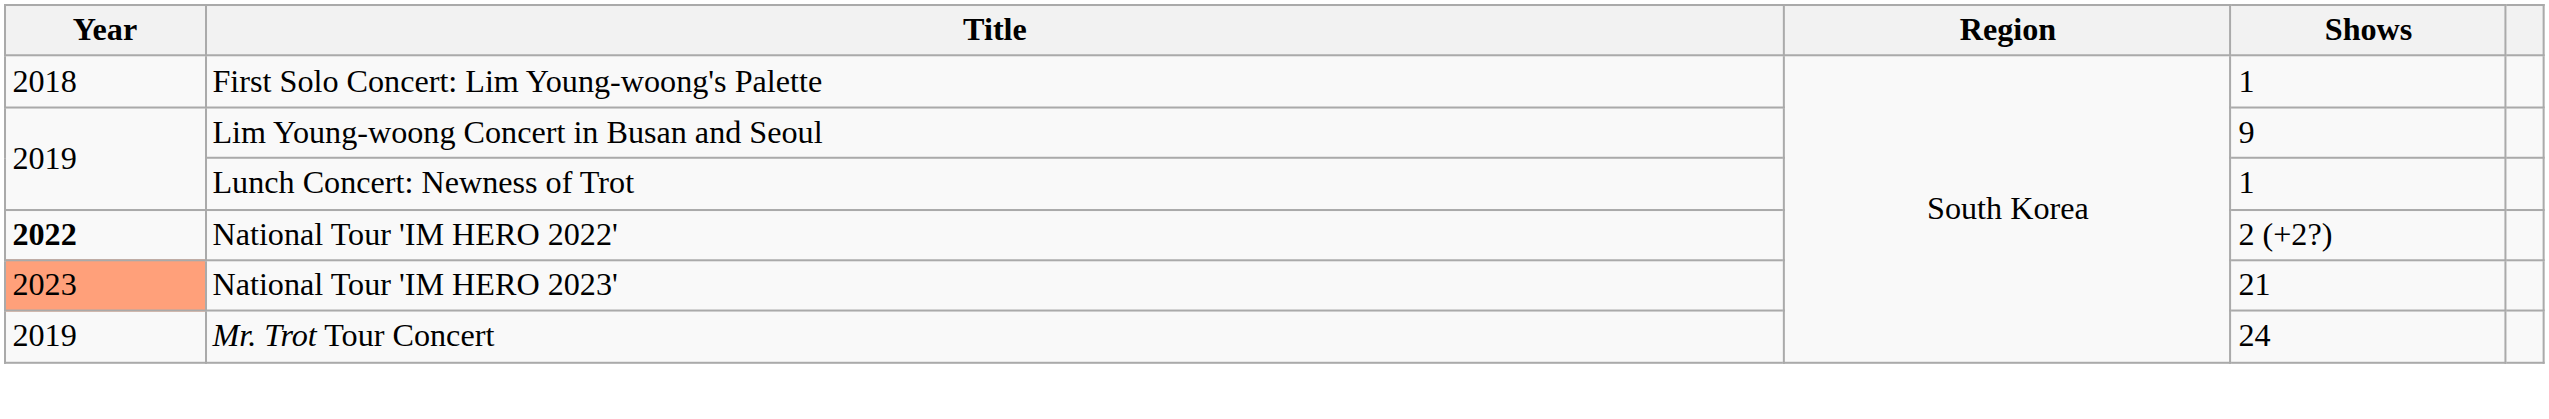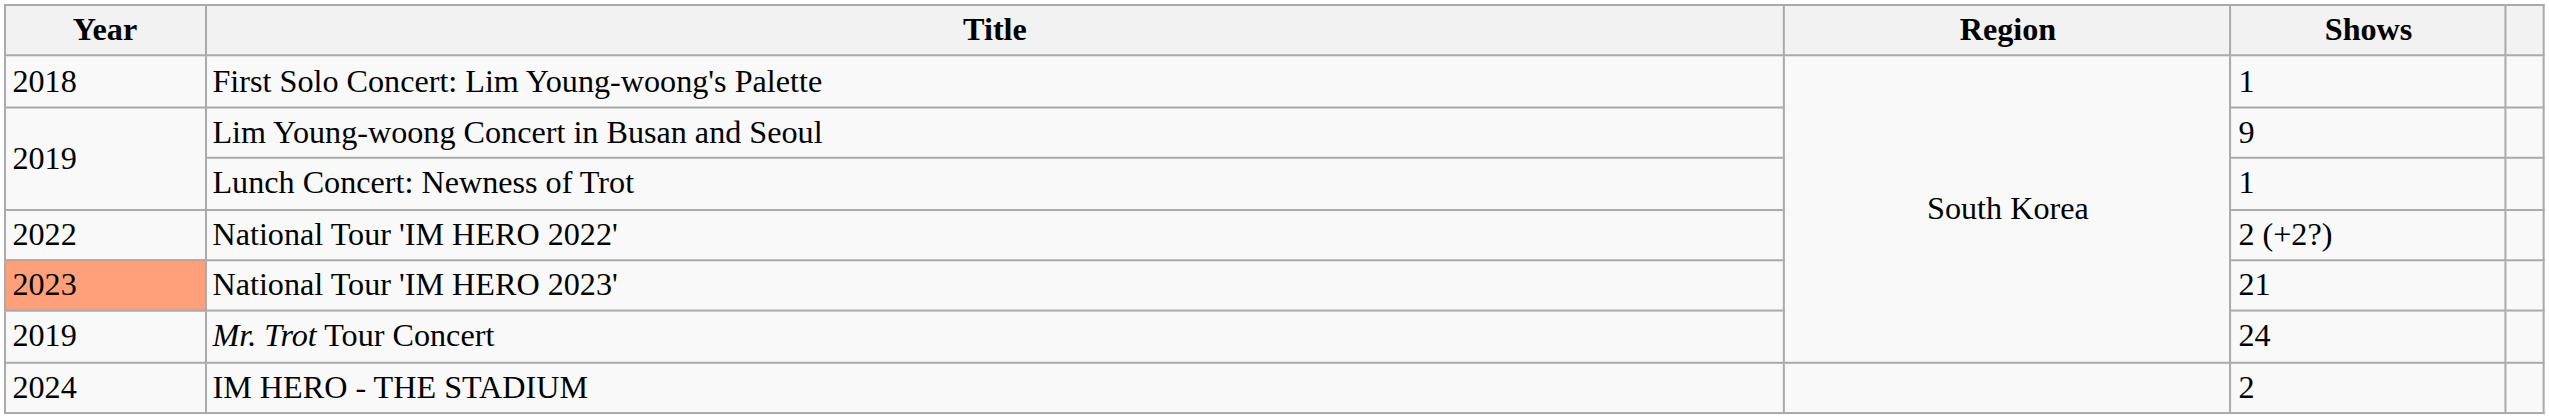National Tour 'IM HERO 2022' | Year: bold -> normal
+ row: 2024 | IM HERO - THE STADIUM | 2
